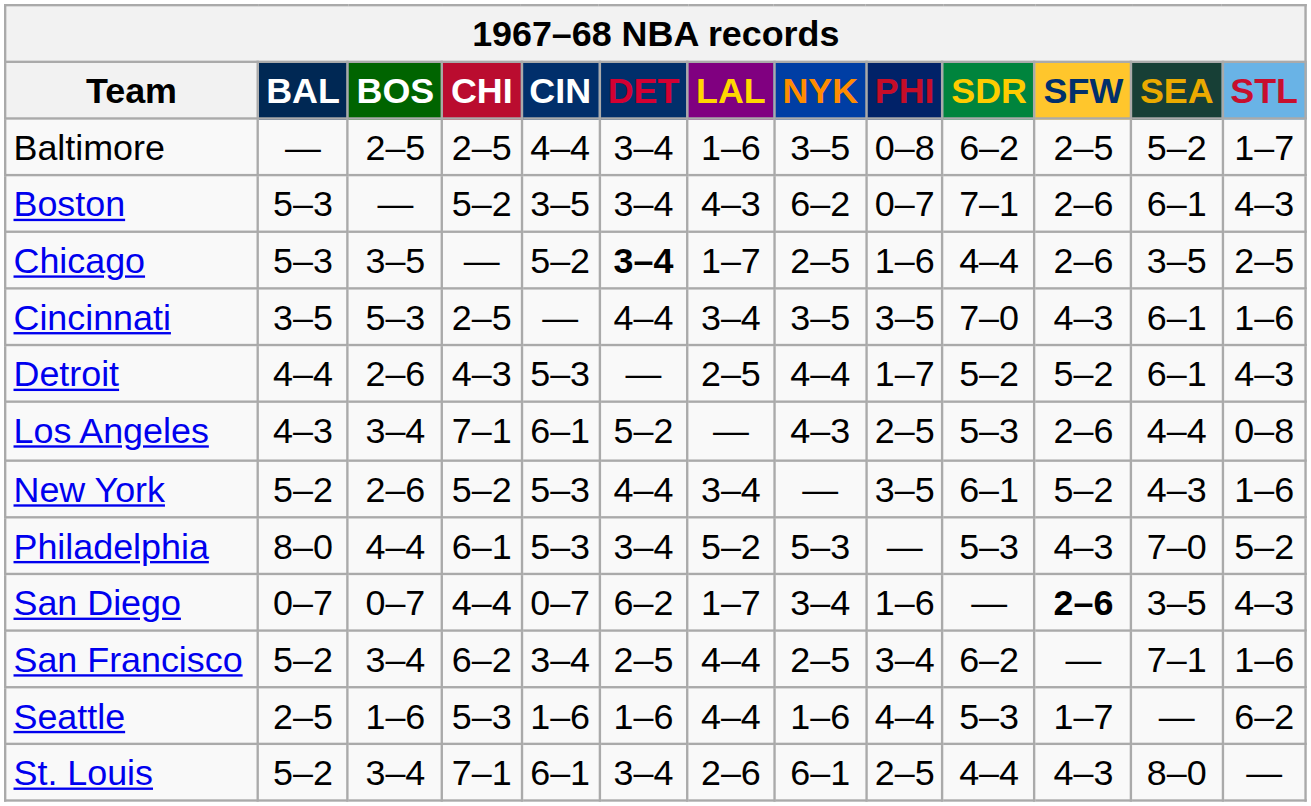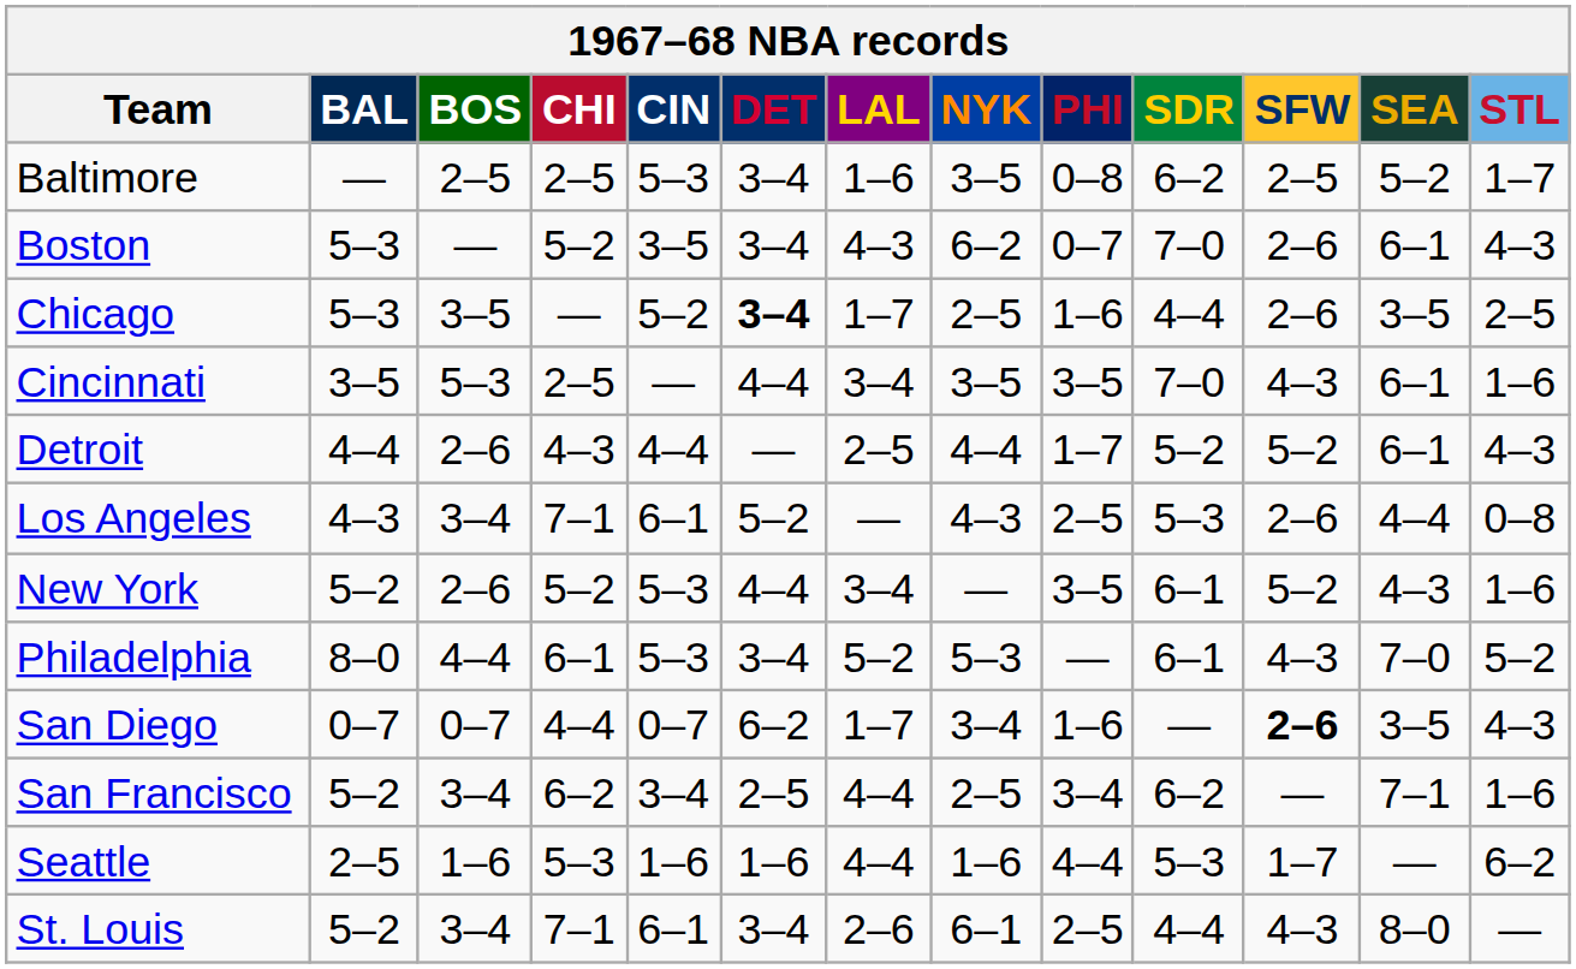Baltimore | CIN: 4–4 -> 5–3
Boston | SDR: 7–1 -> 7–0
Detroit | CIN: 5–3 -> 4–4
Philadelphia | SDR: 5–3 -> 6–1
